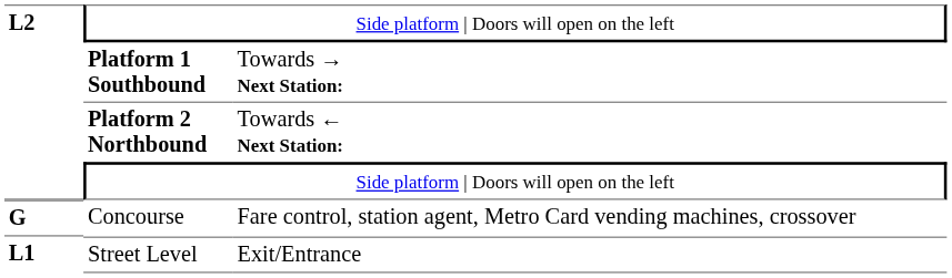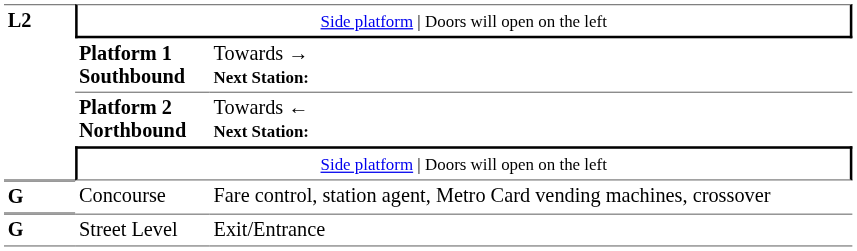Street Level | column 1: L1 -> G
